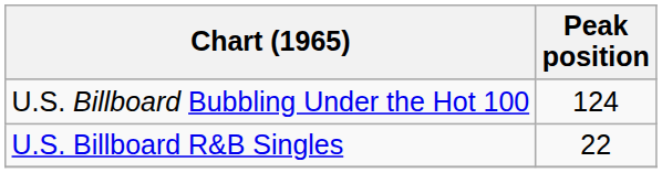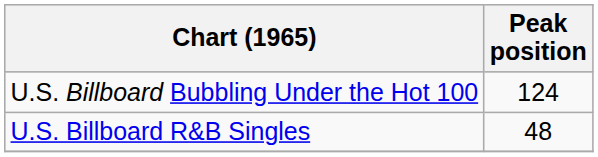U.S. Billboard R&B Singles | Peak position: 22 -> 48
